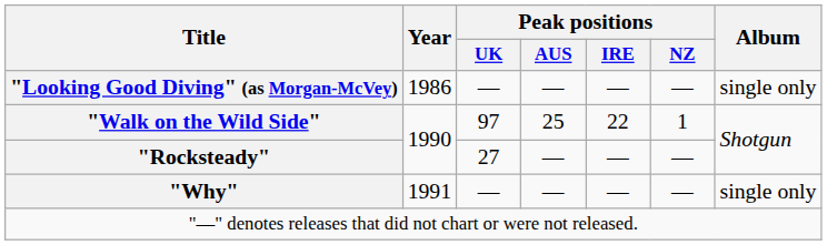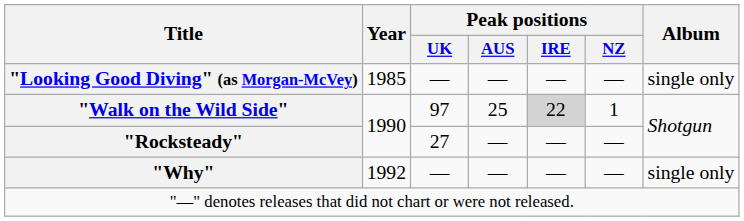"Looking Good Diving" (as Morgan-McVey) | Year: 1986 -> 1985
"Walk on the Wild Side" | Peak positions / IRE: no background -> lightgrey background
"Why" | Year: 1991 -> 1992
